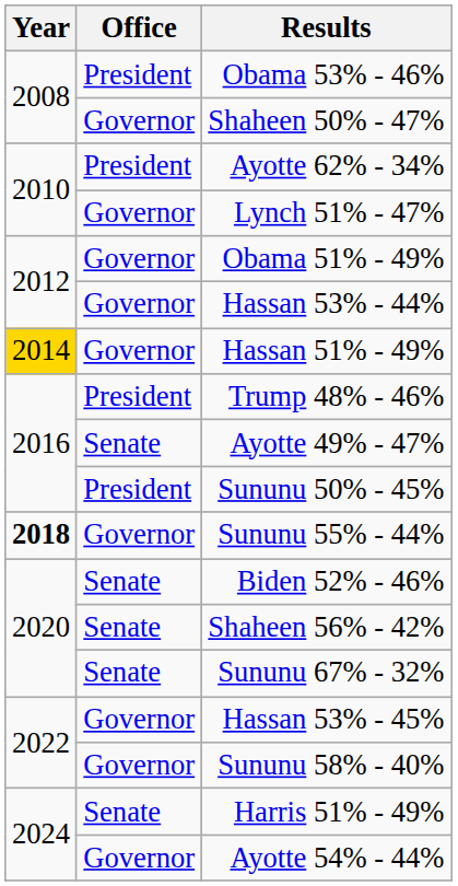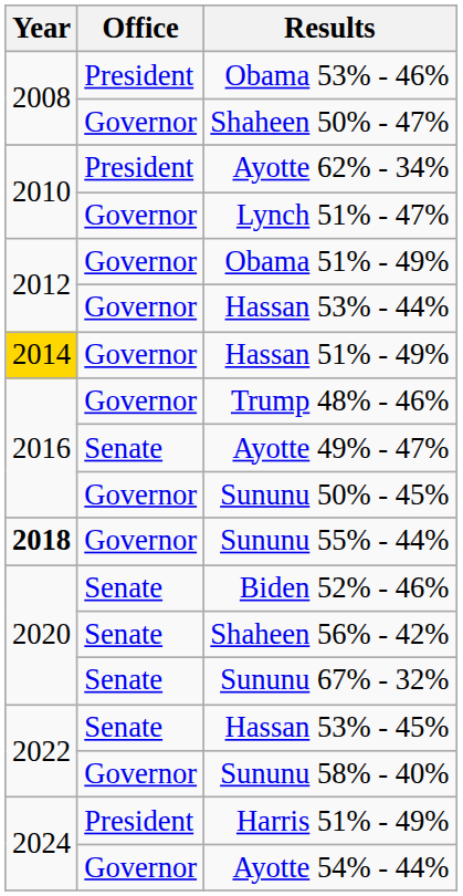Trump 48% - 46% | Office: President -> Governor
Sununu 50% - 45% | Office: President -> Governor
Hassan 53% - 45% | Office: Governor -> Senate
Harris 51% - 49% | Office: Senate -> President
